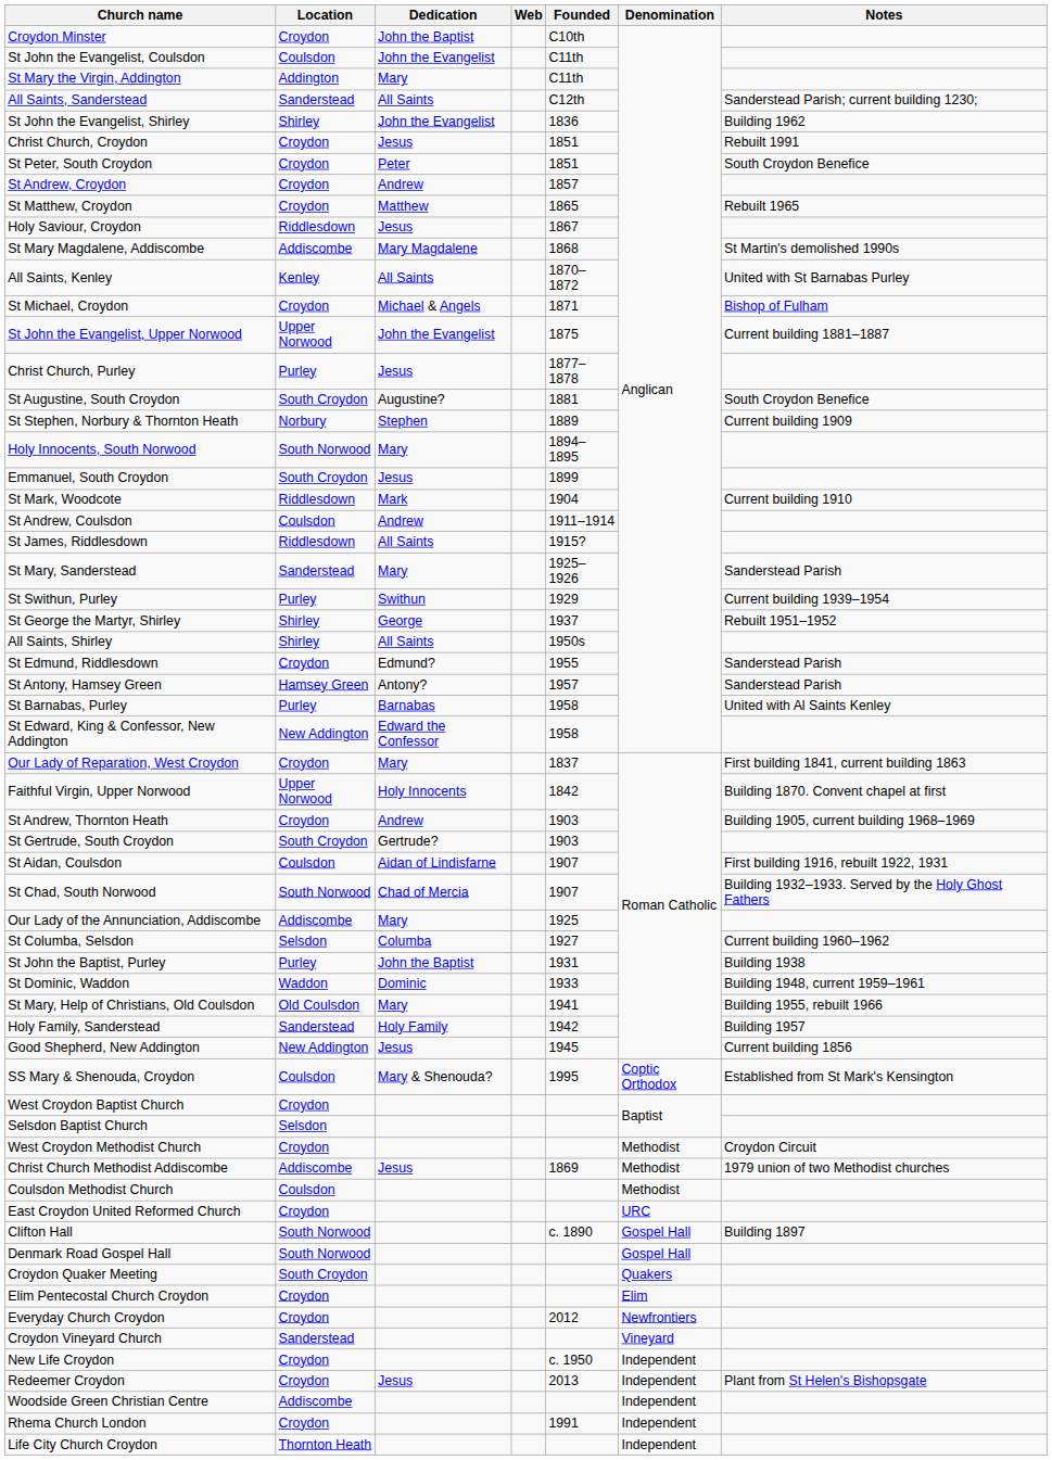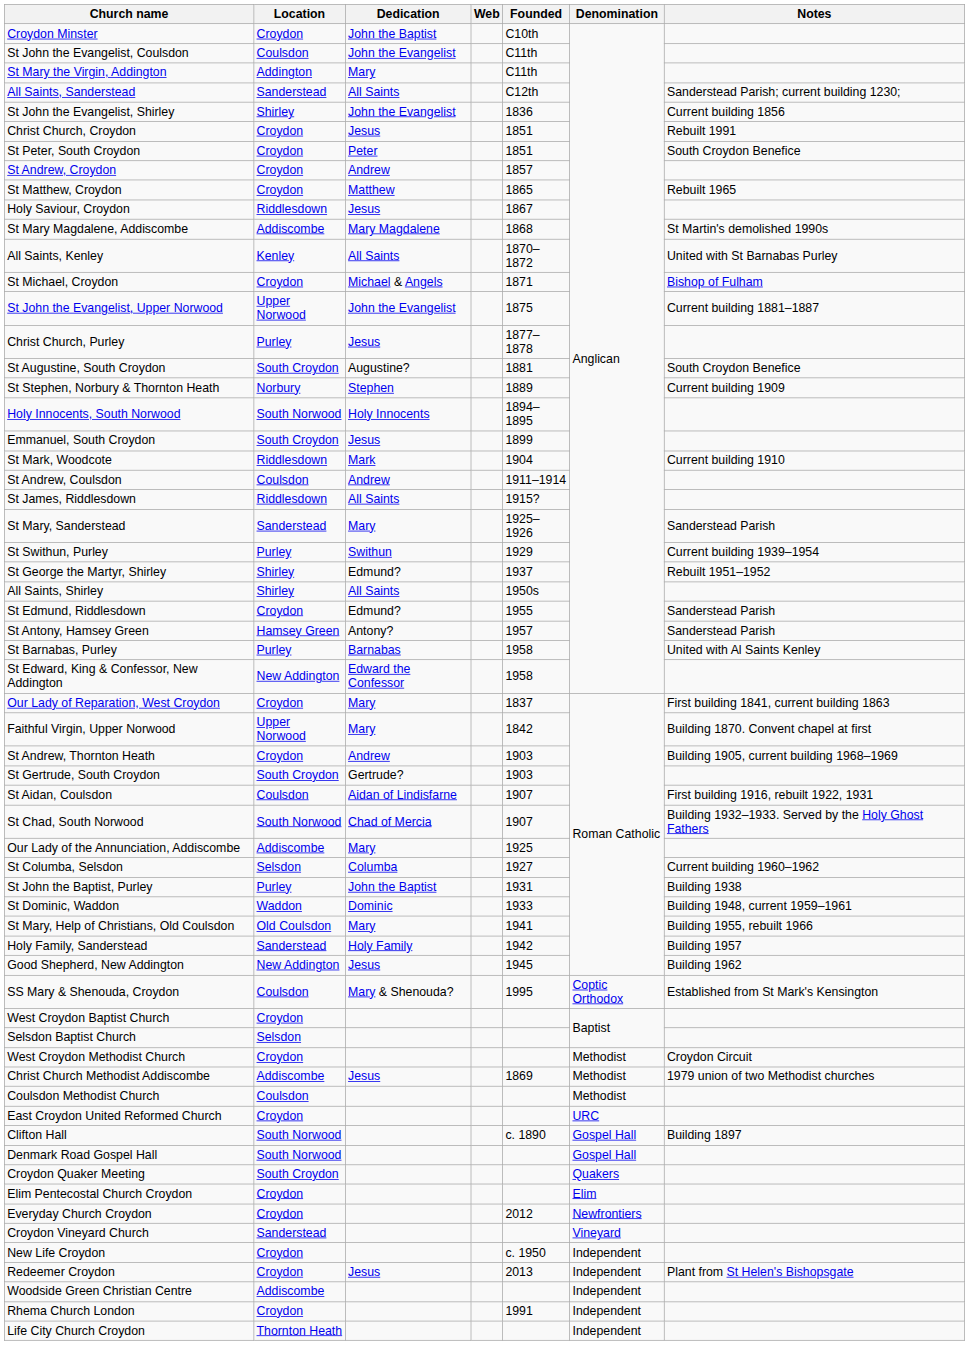St John the Evangelist, Shirley | Notes: Building 1962 -> Current building 1856
Holy Innocents, South Norwood | Dedication: Mary -> Holy Innocents
St George the Martyr, Shirley | Dedication: George -> Edmund?
Faithful Virgin, Upper Norwood | Dedication: Holy Innocents -> Mary
Good Shepherd, New Addington | Notes: Current building 1856 -> Building 1962
